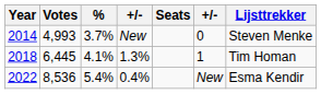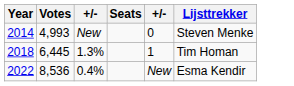- column: % | 3.7% | 4.1% | 5.4%
